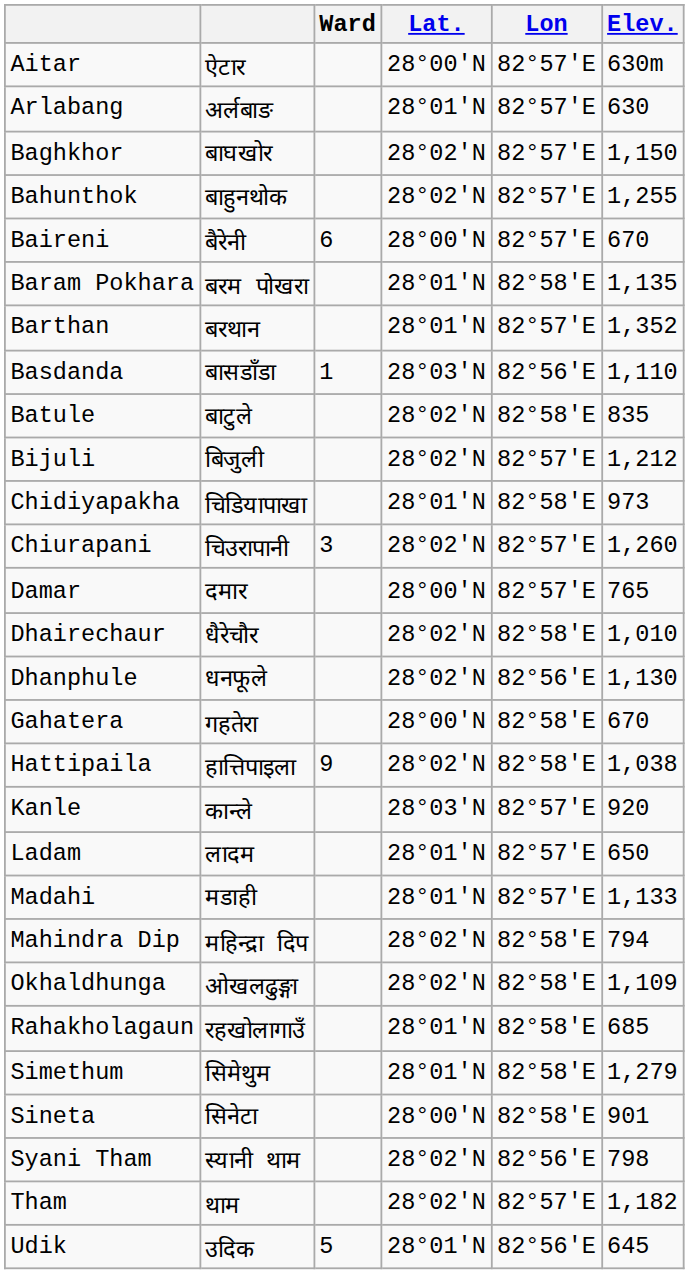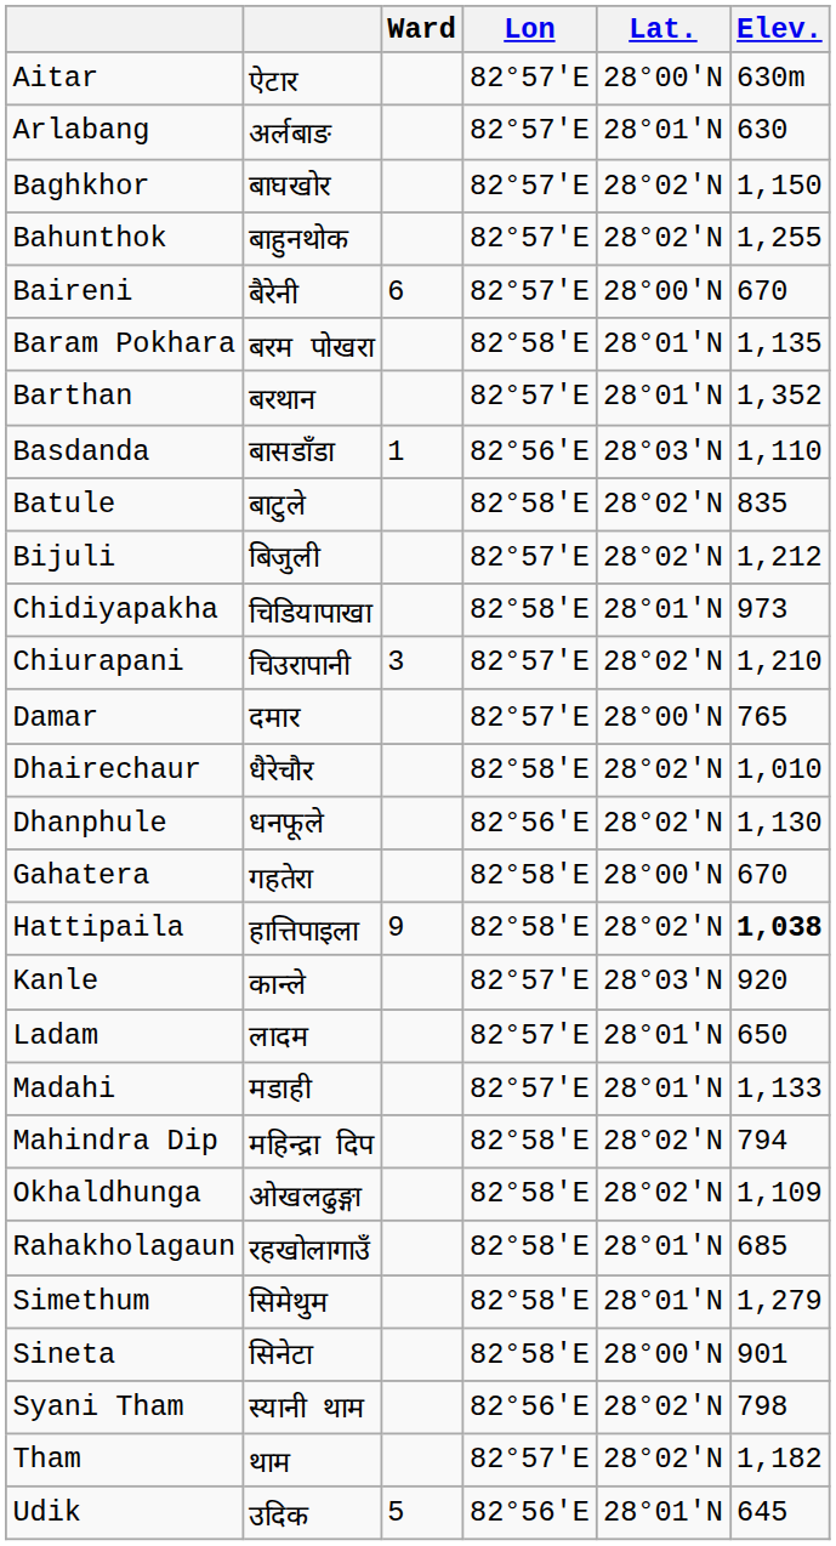columns swapped: Lat. <-> Lon
Chiurapani | Elev.: 1,260 -> 1,210
Hattipaila | Elev.: normal -> bold
